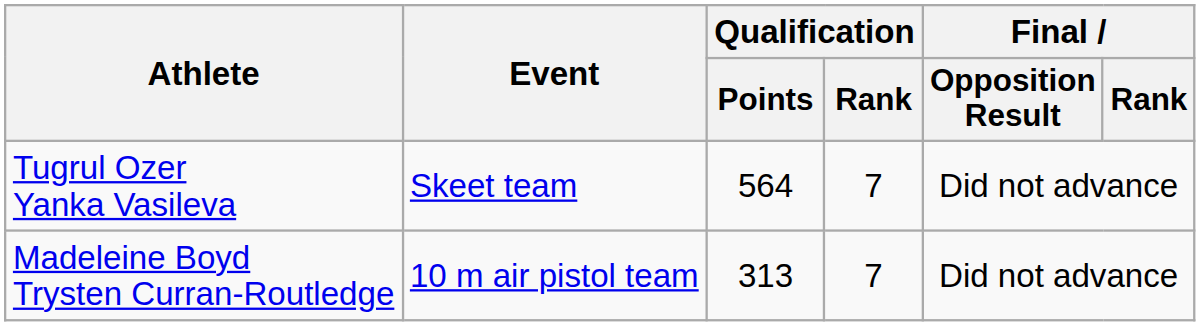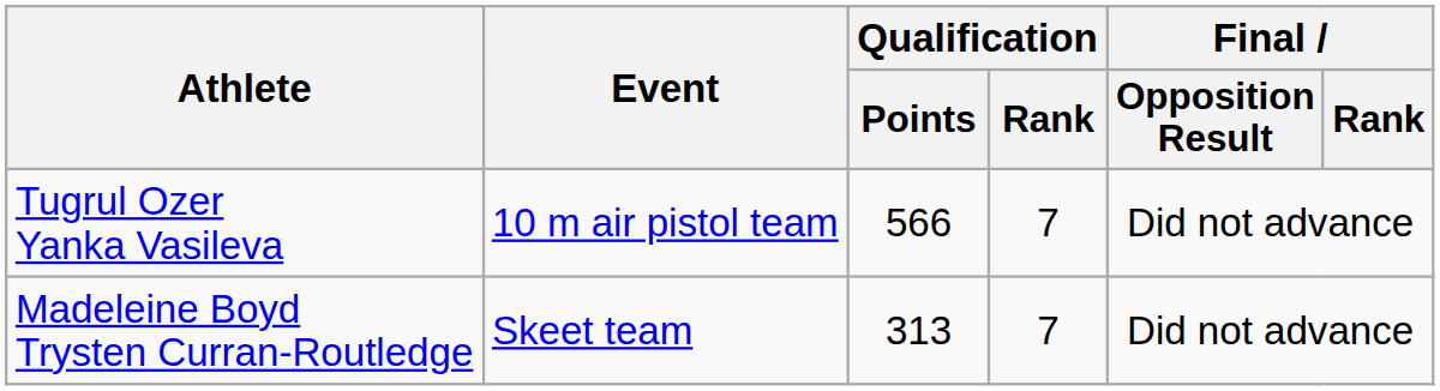Tugrul Ozer Yanka Vasileva | Event: Skeet team -> 10 m air pistol team
Tugrul Ozer Yanka Vasileva | Qualification / Points: 564 -> 566
Madeleine Boyd Trysten Curran-Routledge | Event: 10 m air pistol team -> Skeet team
